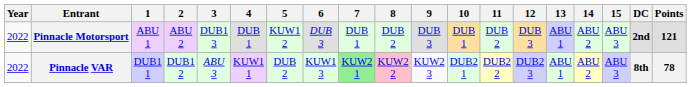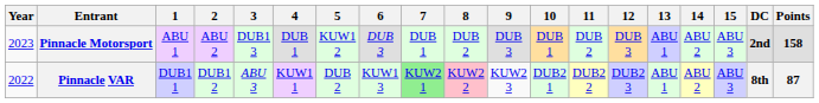Pinnacle Motorsport | Year: 2022 -> 2023
Pinnacle Motorsport | Points: 121 -> 158
Pinnacle VAR | Points: 78 -> 87
